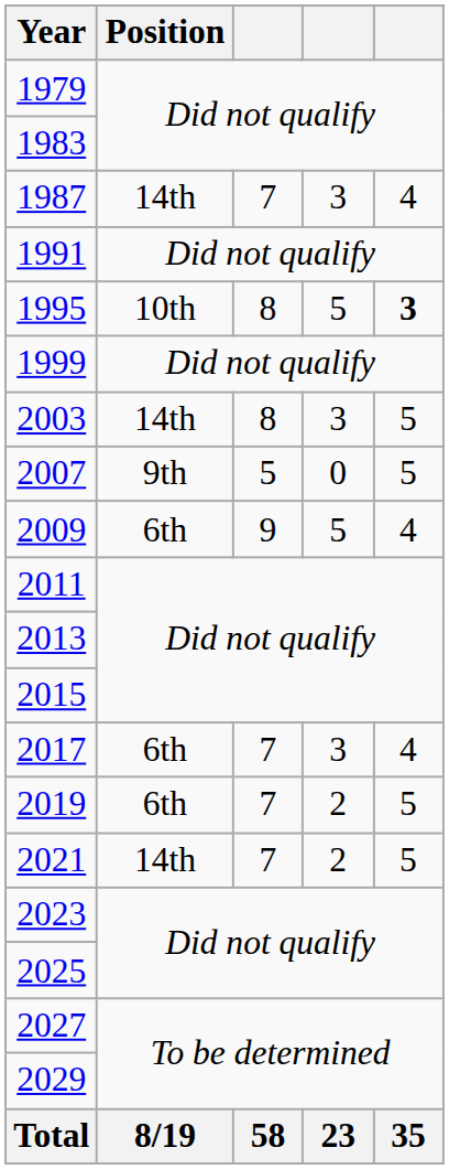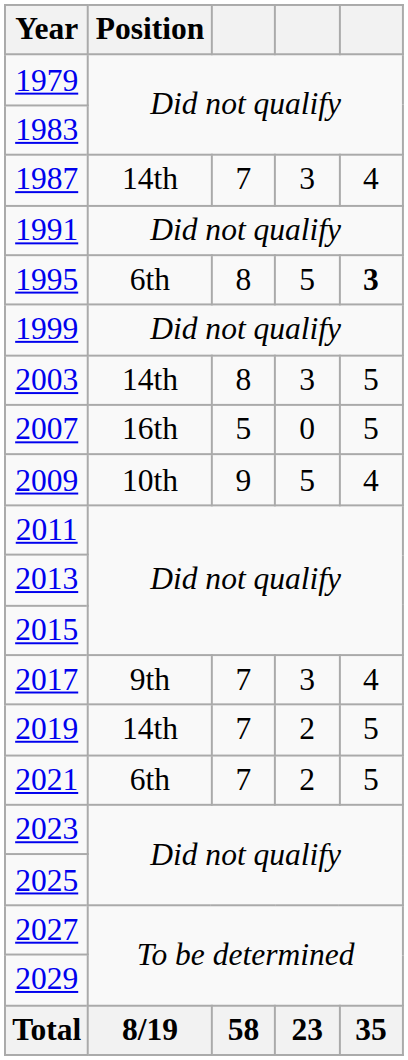1995 | Position: 10th -> 6th
2007 | Position: 9th -> 16th
2009 | Position: 6th -> 10th
2017 | Position: 6th -> 9th
2019 | Position: 6th -> 14th
2021 | Position: 14th -> 6th
